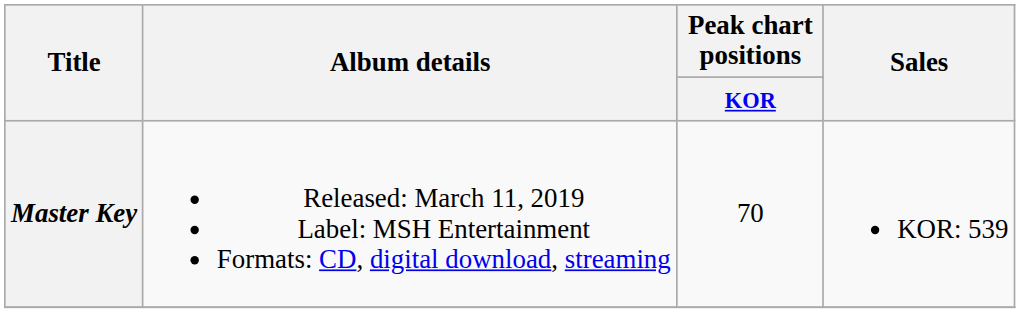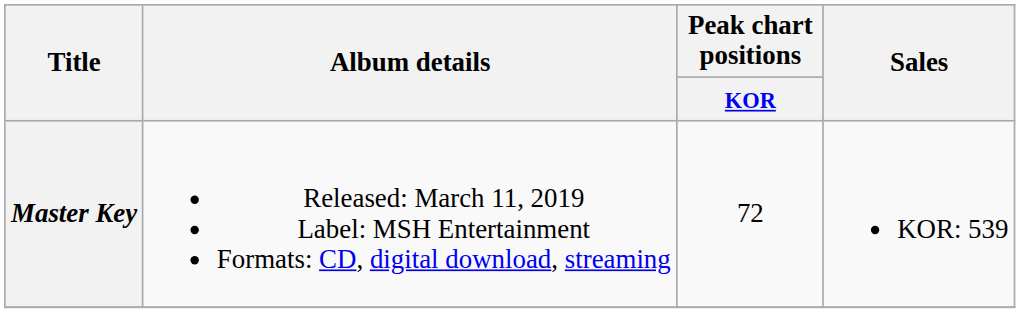Master Key | Peak chart positions / KOR: 70 -> 72
